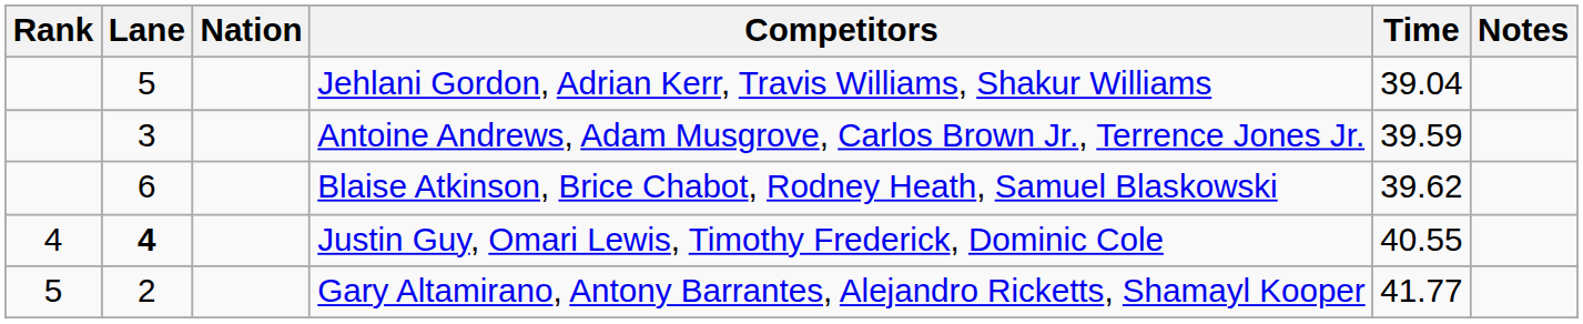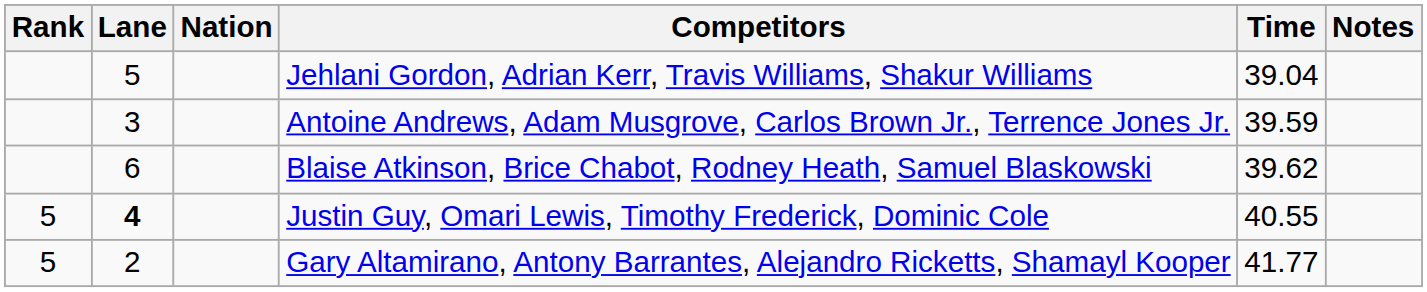Justin Guy, Omari Lewis, Timothy Frederick, Dominic Cole | Rank: 4 -> 5
